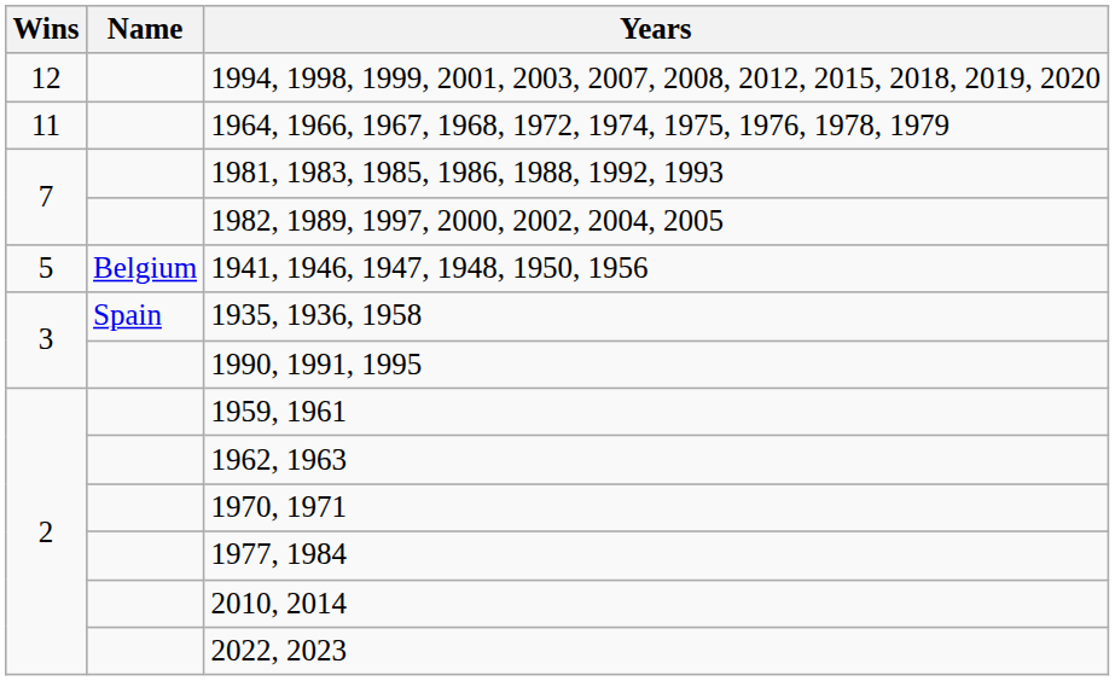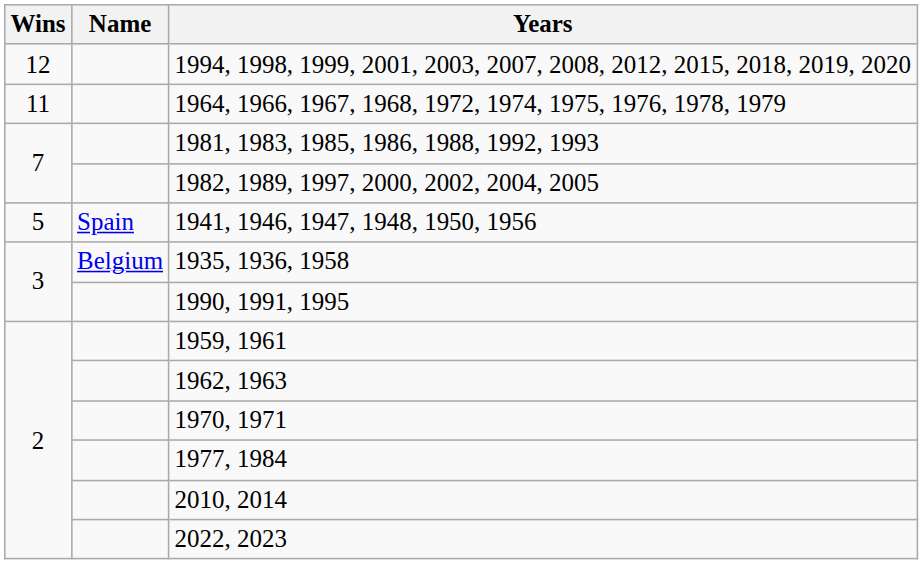1941, 1946, 1947, 1948, 1950, 1956 | Name: Belgium -> Spain
1935, 1936, 1958 | Name: Spain -> Belgium
